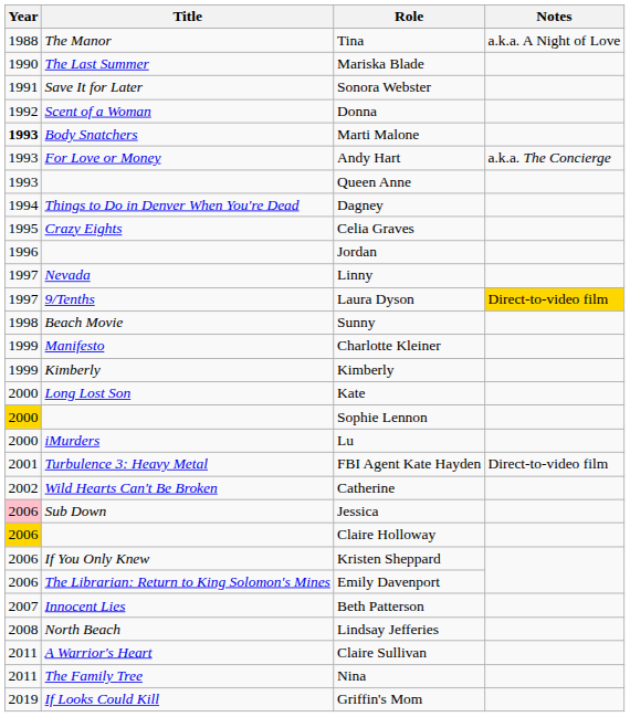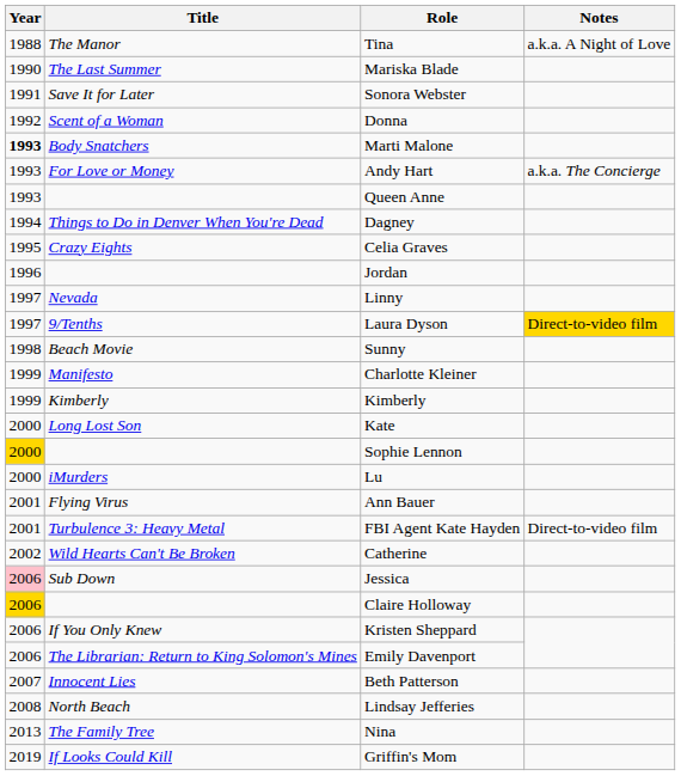+ row: 2001 | Flying Virus | Ann Bauer
- row: 2011 | A Warrior's Heart | Claire Sullivan
Nina | Year: 2011 -> 2013
